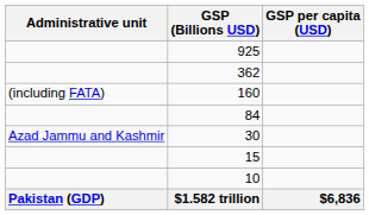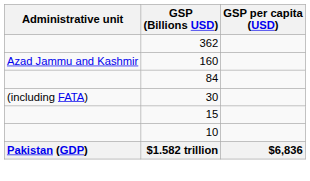- row: 925
160 | Administrative unit: (including FATA) -> Azad Jammu and Kashmir
30 | Administrative unit: Azad Jammu and Kashmir -> (including FATA)
